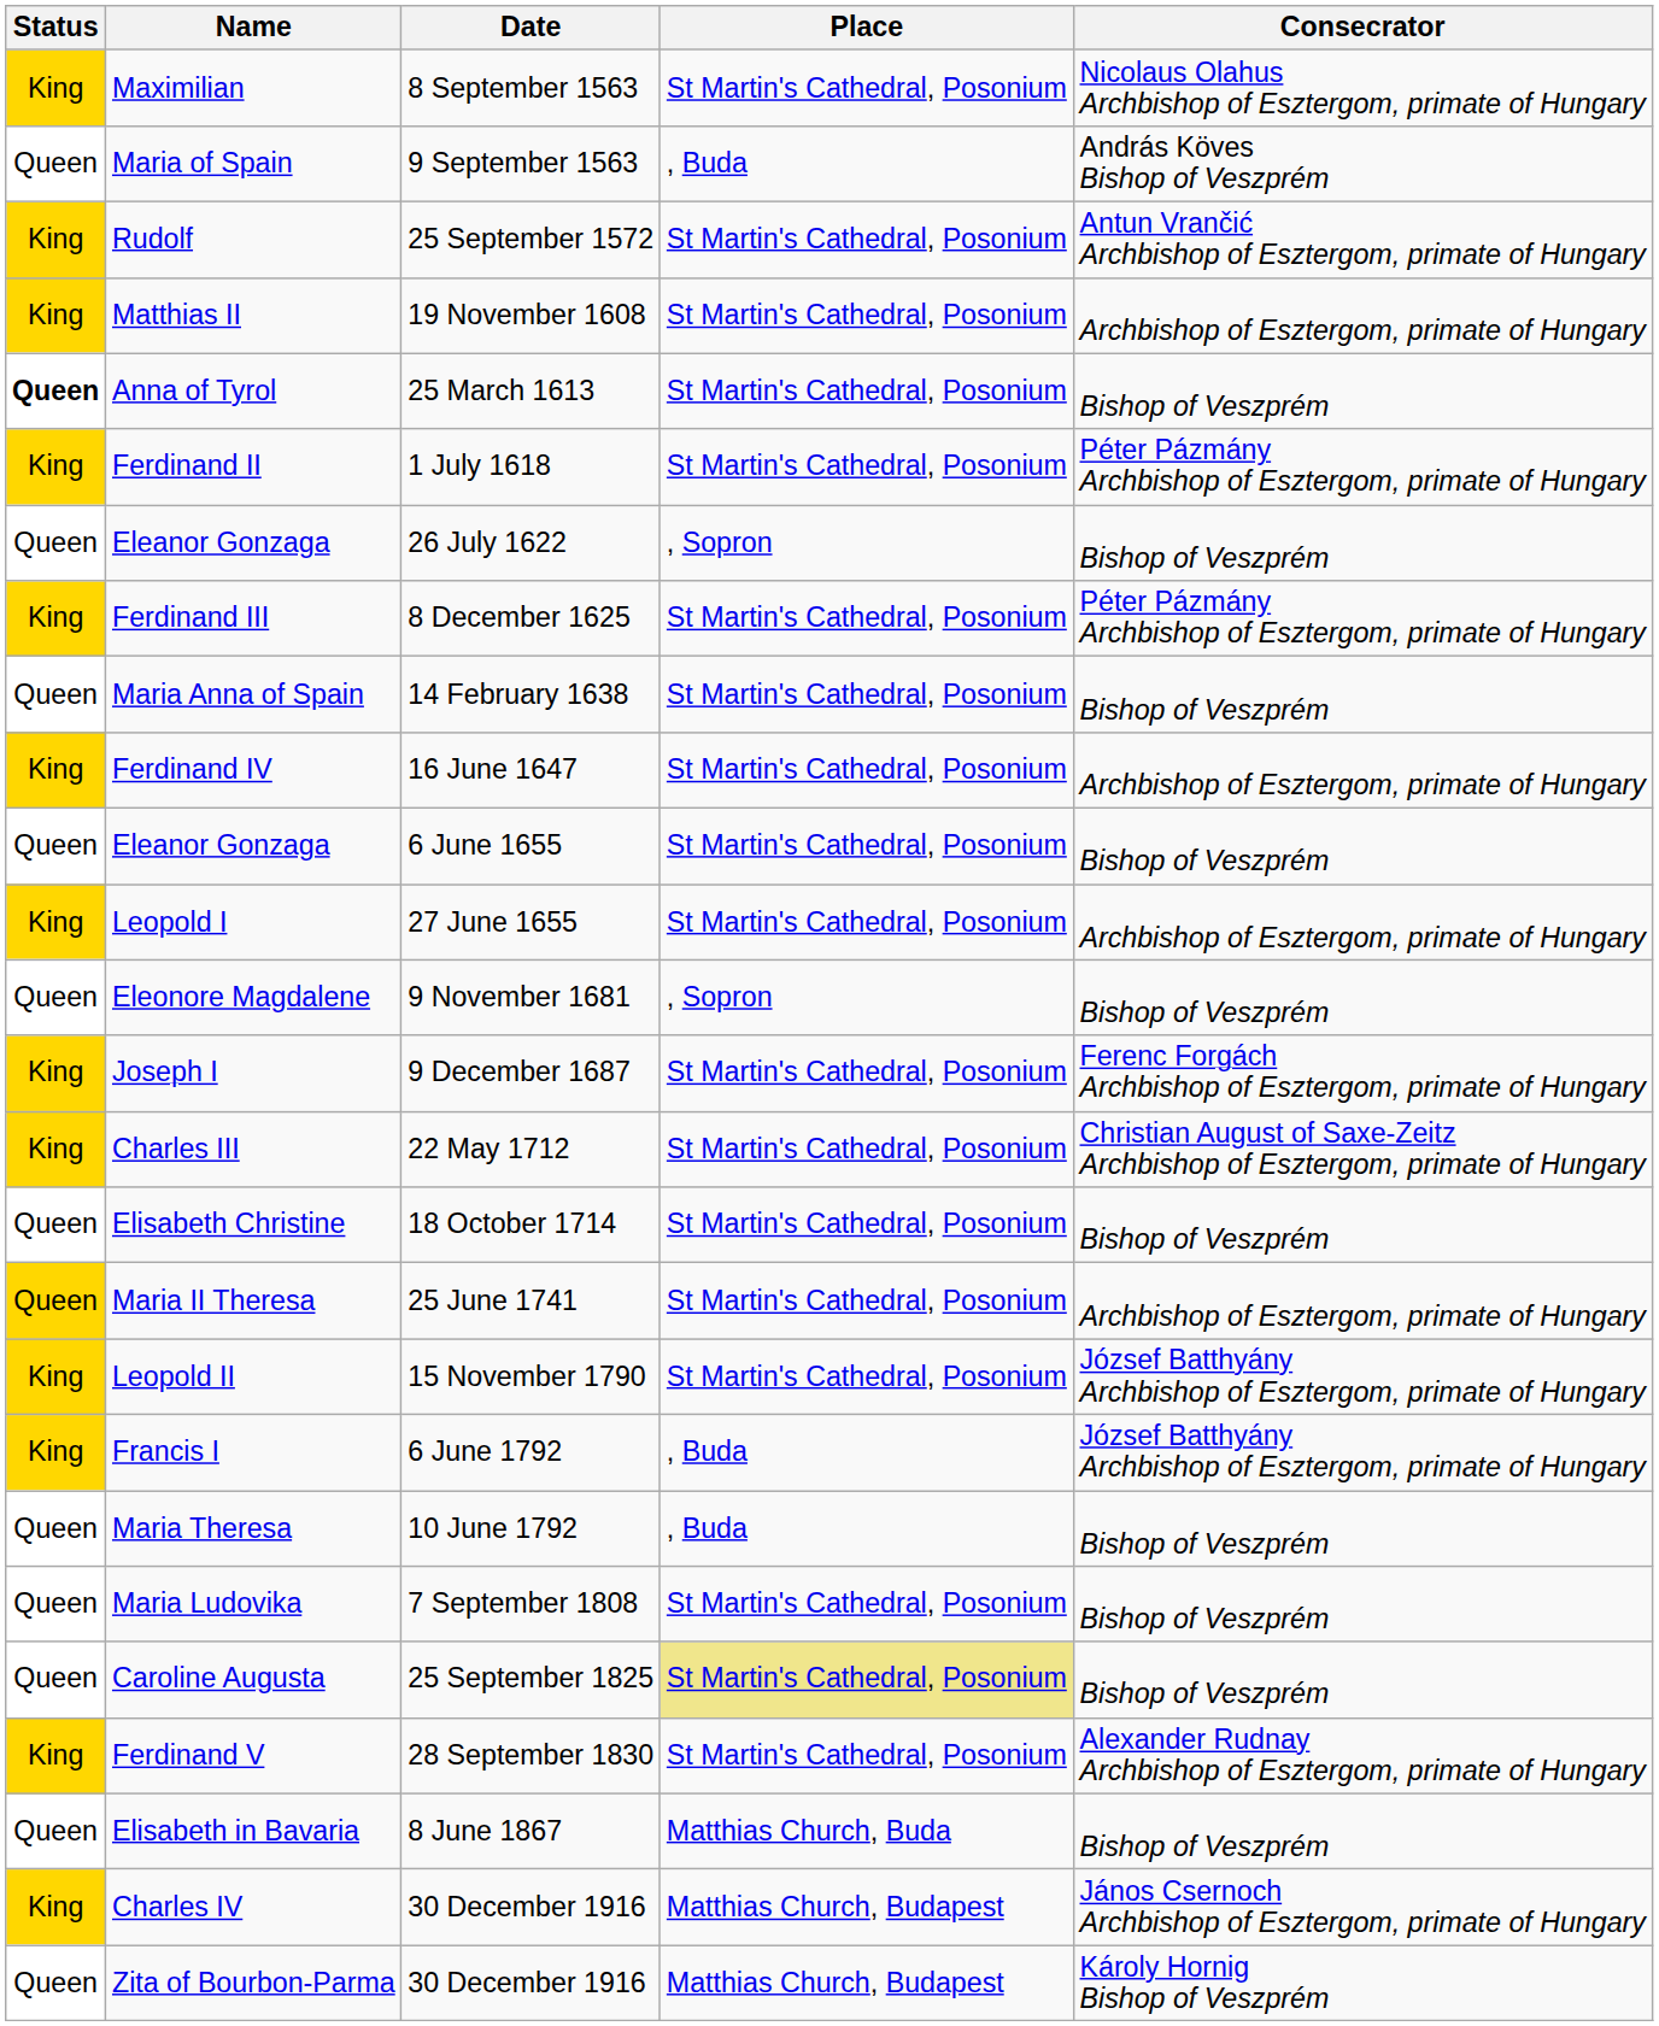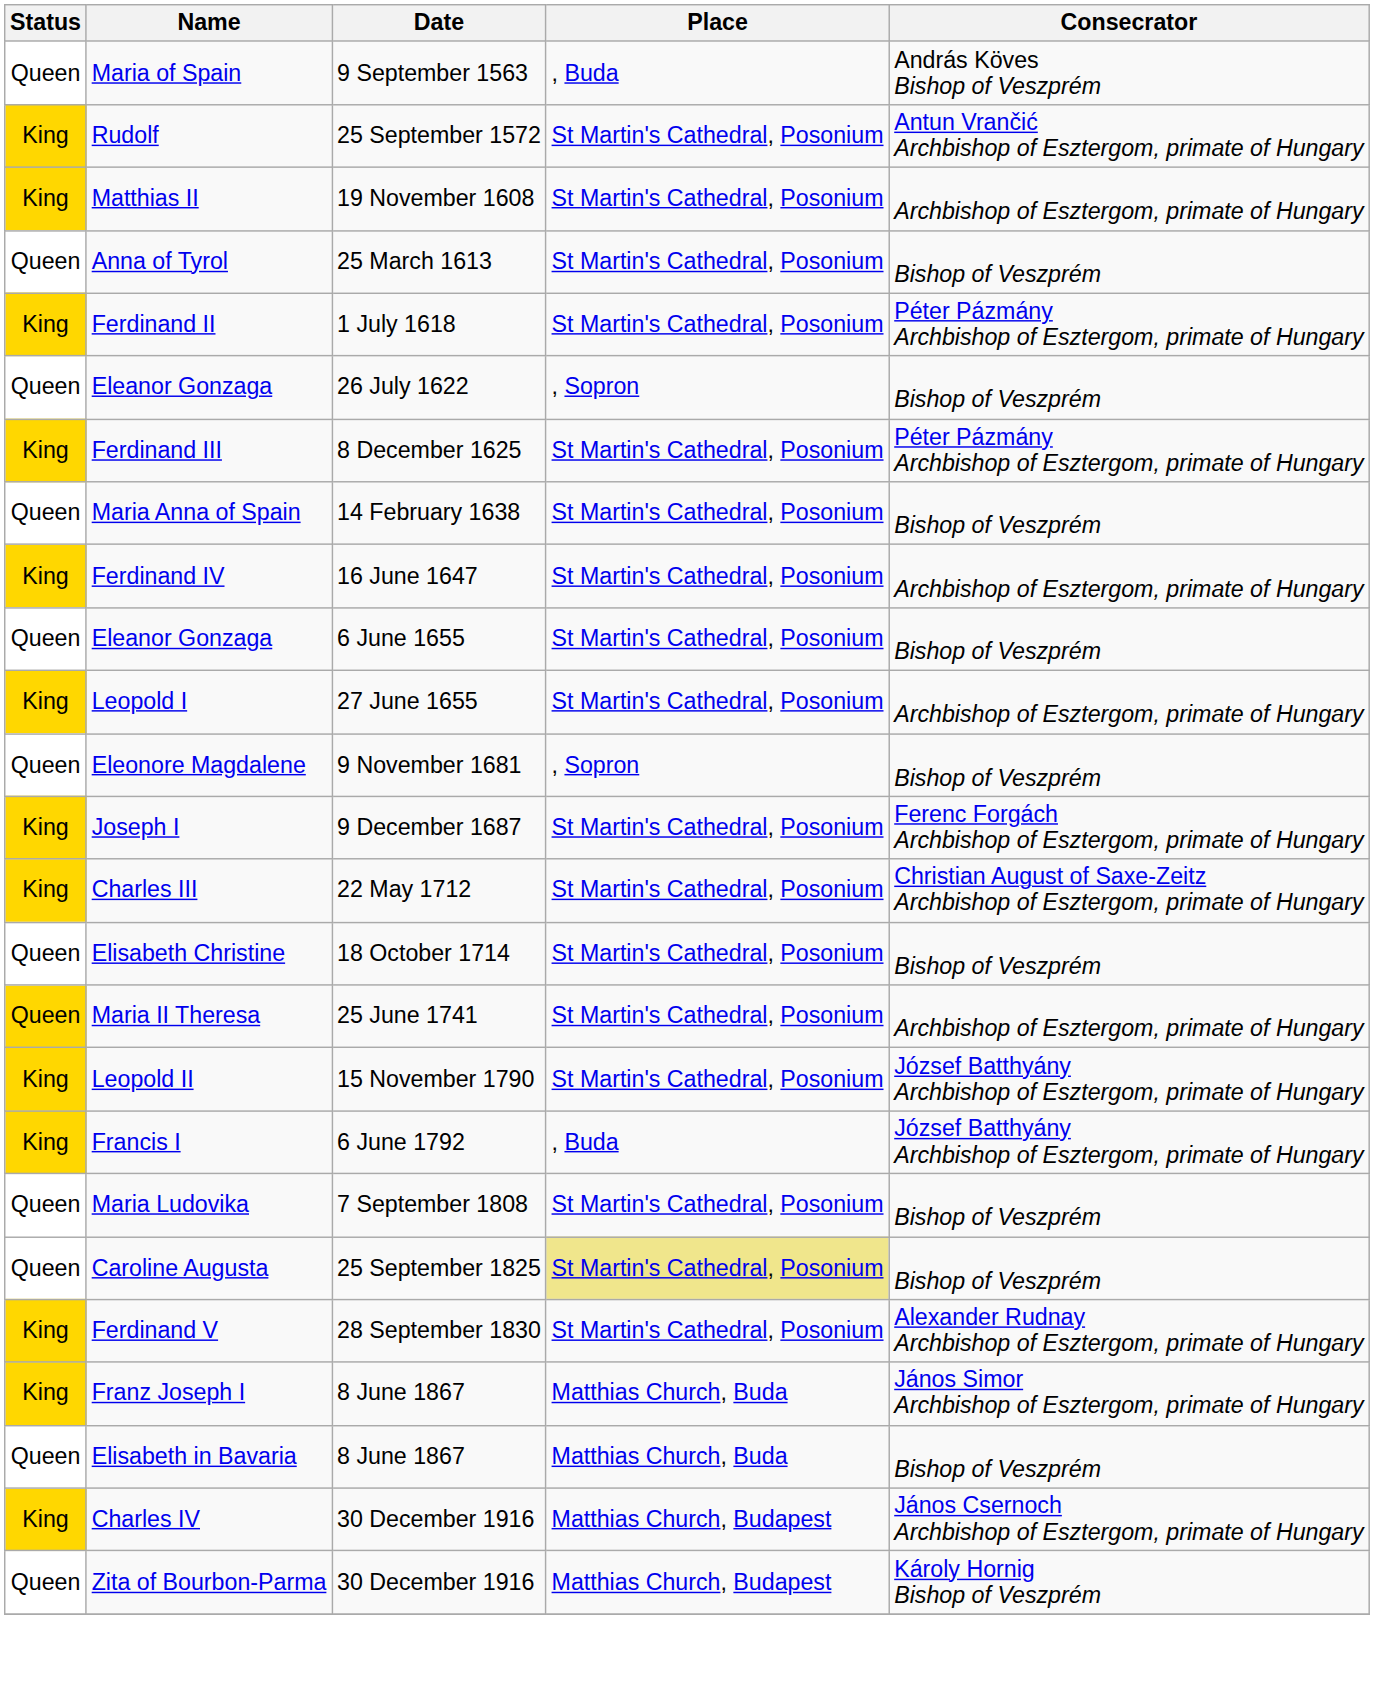- row: King | Maximilian | 8 September 1563 | St Martin's Cathedral, Posonium | Nicolaus Olahus Archbishop of Esztergom, primate of Hungary
Anna of Tyrol | Status: bold -> normal
- row: Queen | Maria Theresa | 10 June 1792 | , Buda | Bishop of Veszprém
+ row: King | Franz Joseph I | 8 June 1867 | Matthias Church, Buda | János Simor Archbishop of Esztergom, primate of Hungary
